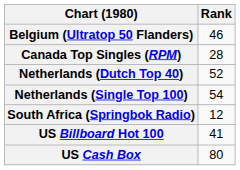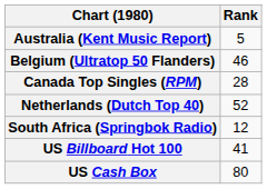+ row: Australia (Kent Music Report) | 5
- row: Netherlands (Single Top 100) | 54
